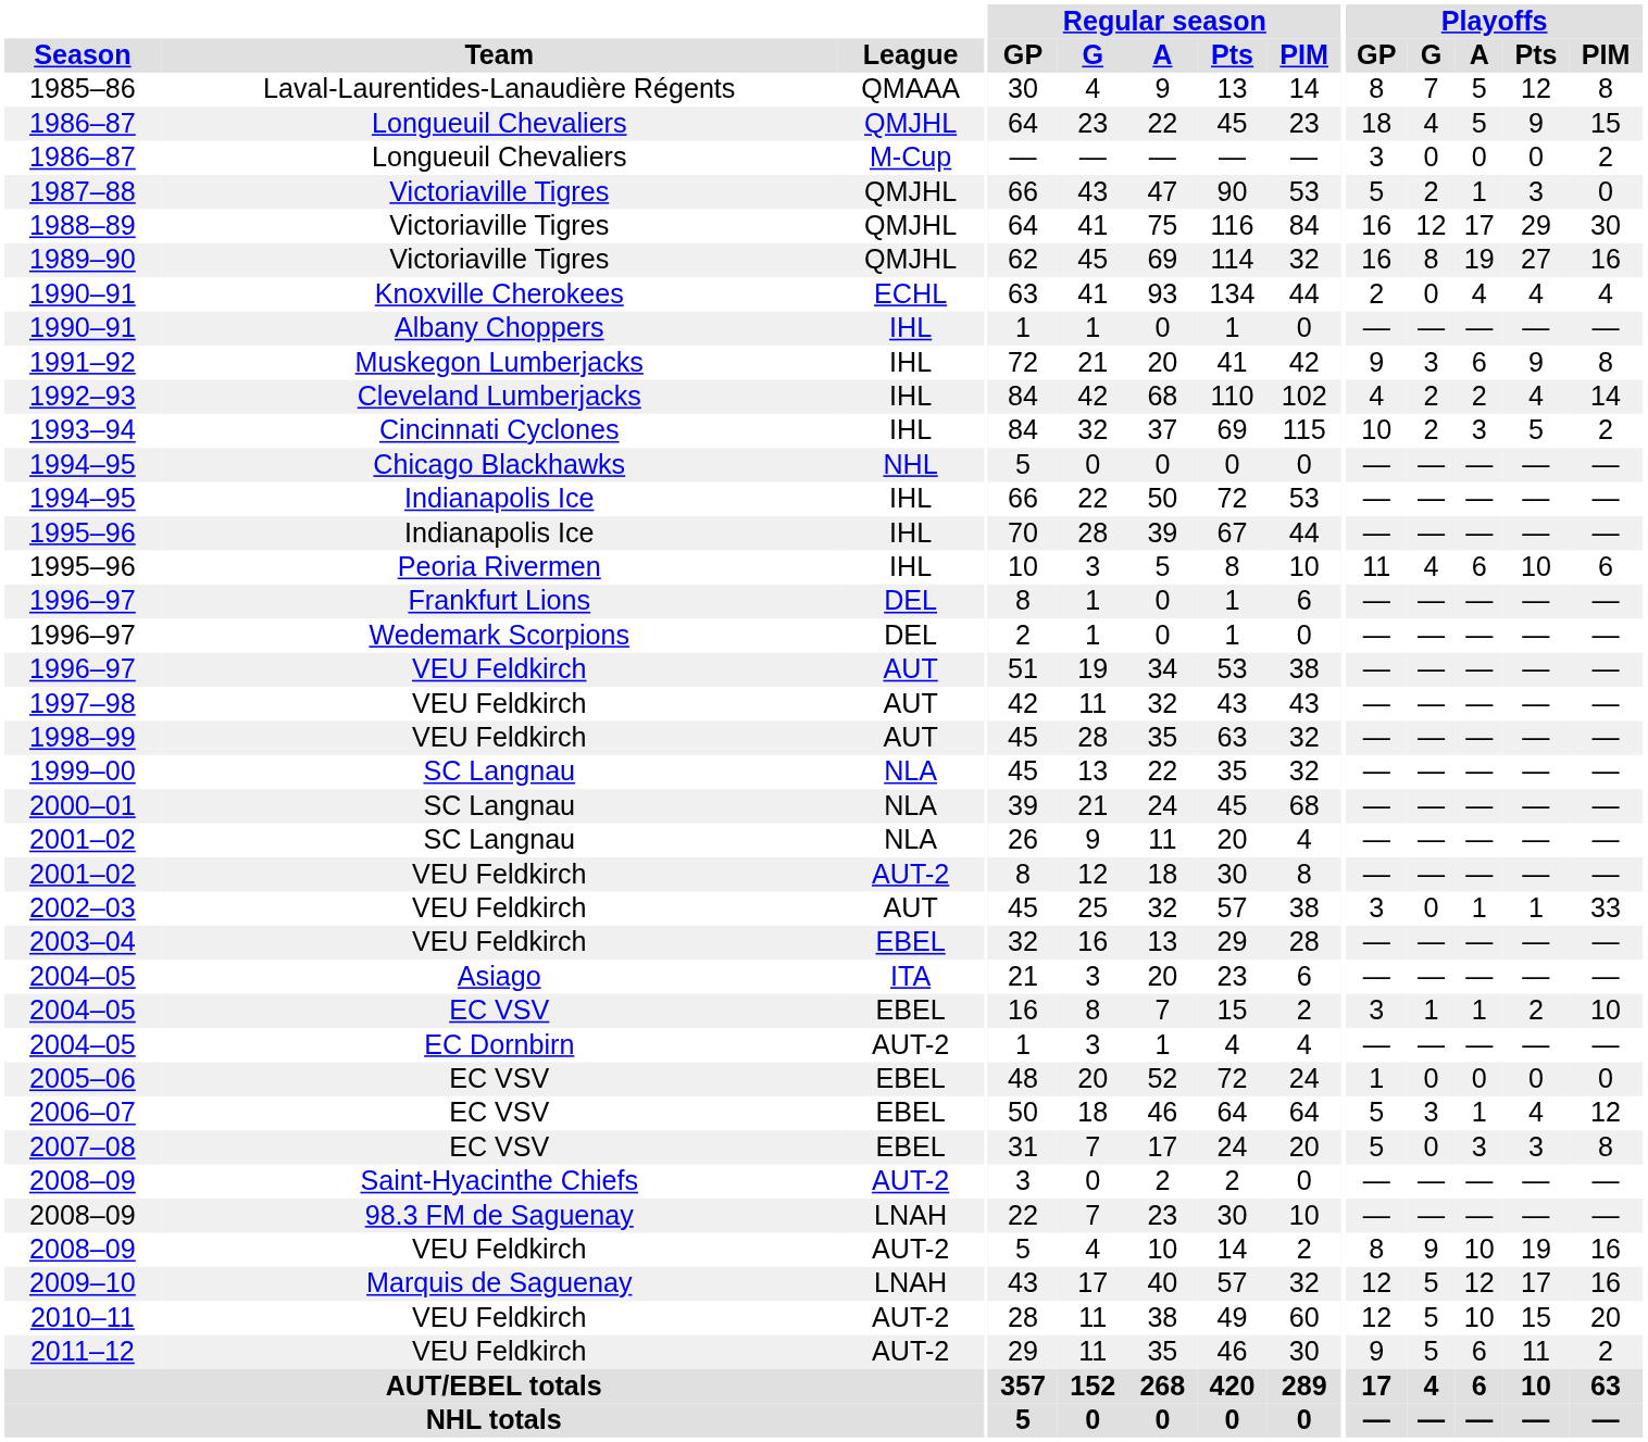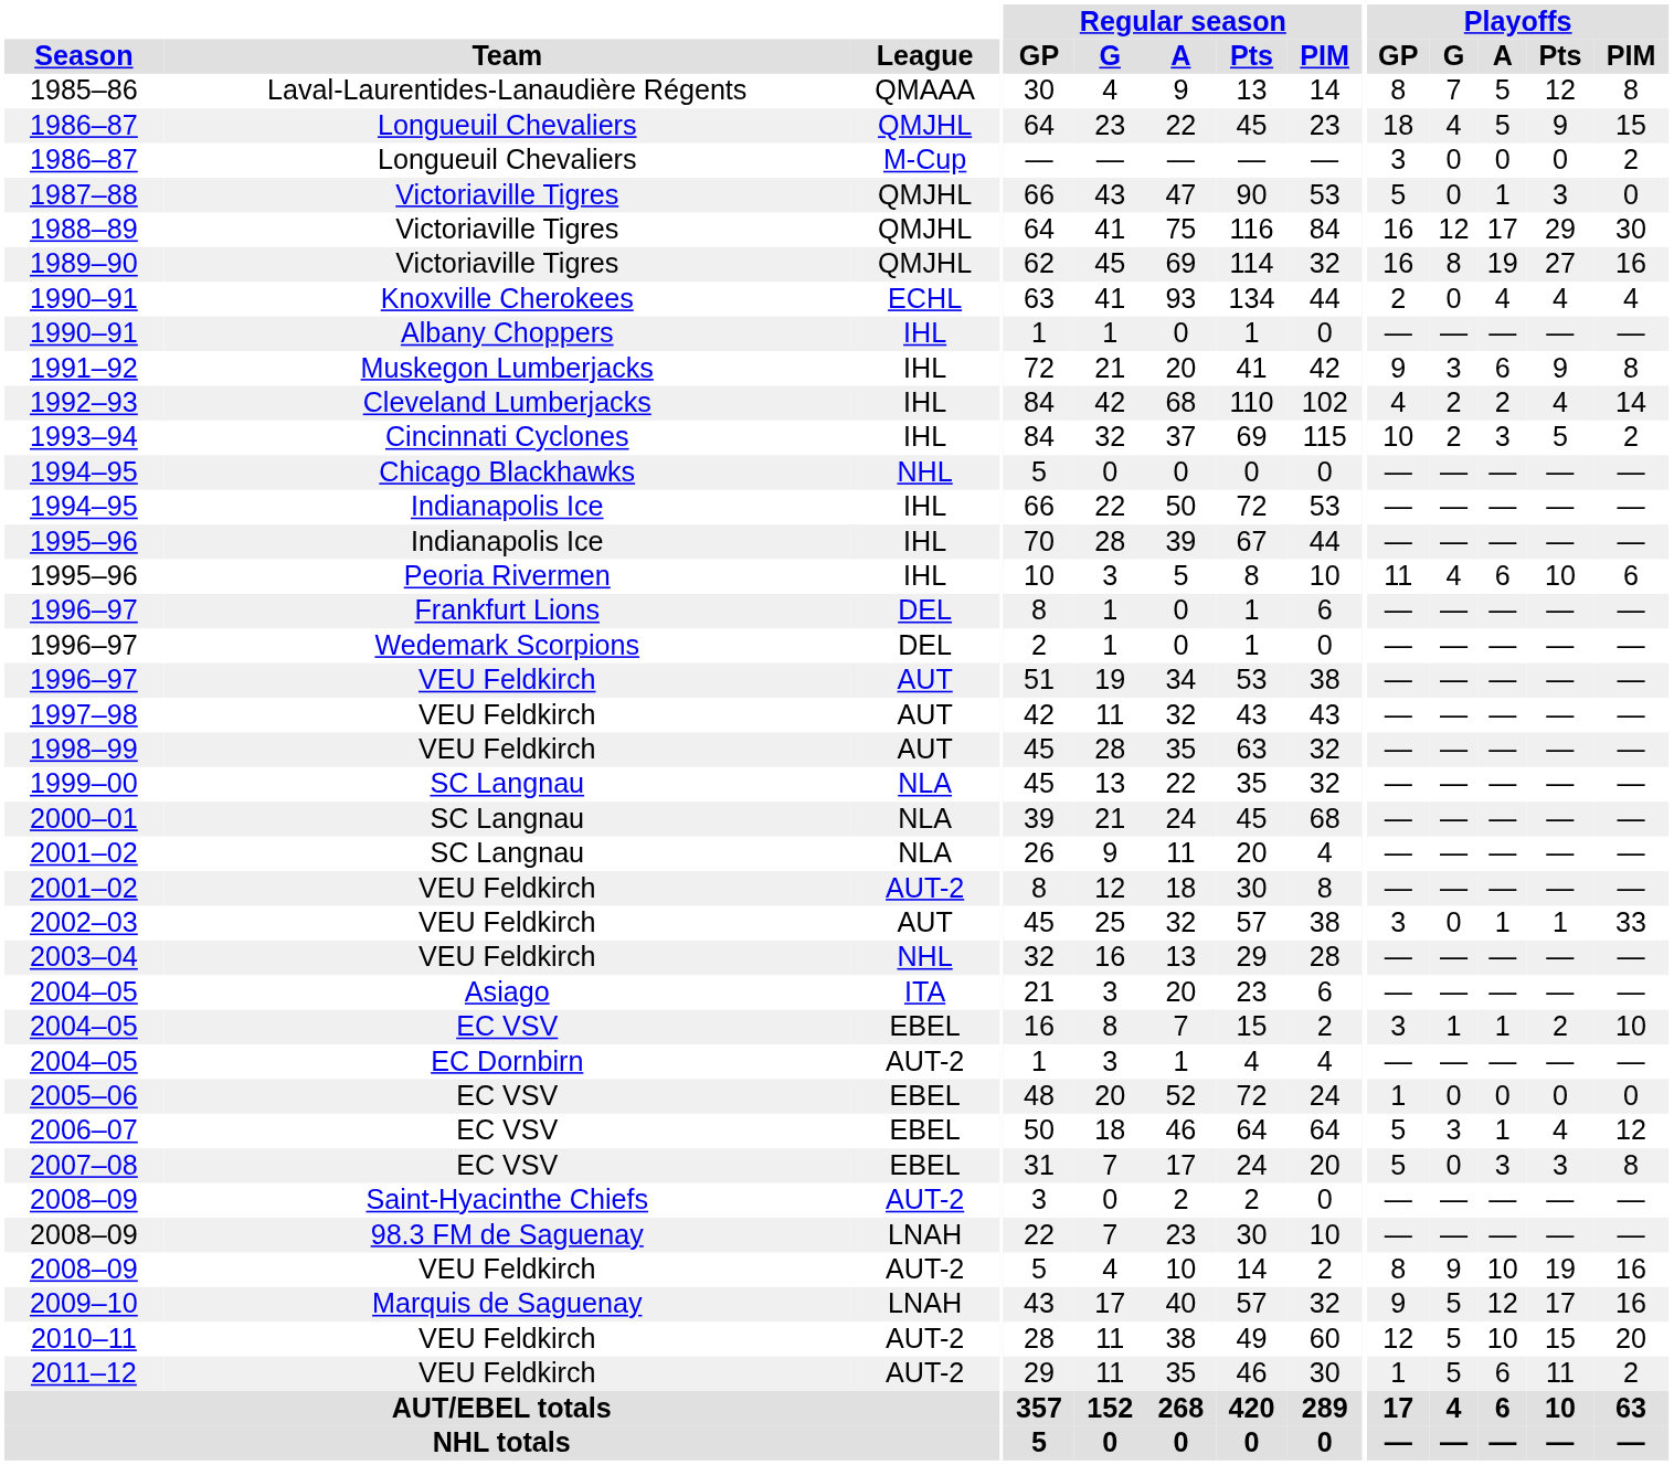1987–88 | Playoffs / G: 2 -> 0
2003–04 | League: EBEL -> NHL
2009–10 | Playoffs / GP: 12 -> 9
2011–12 | Playoffs / GP: 9 -> 1
